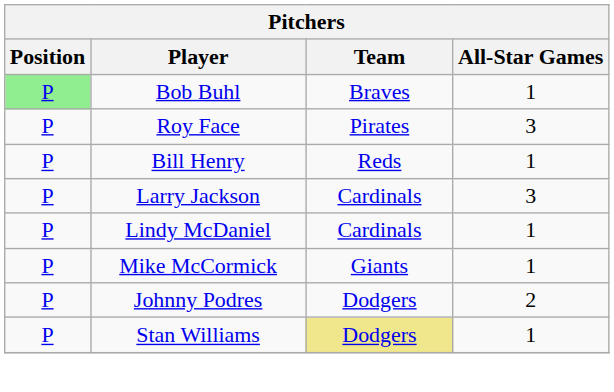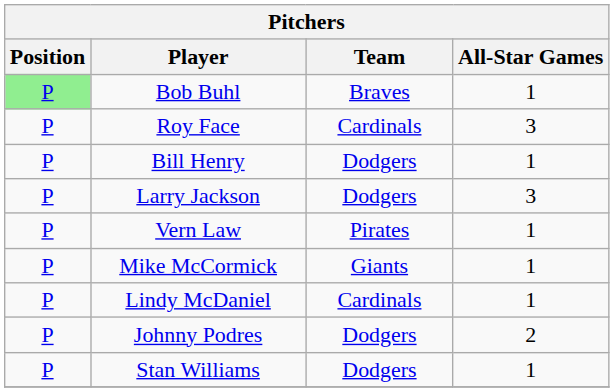Roy Face | Team: Pirates -> Cardinals
Bill Henry | Team: Reds -> Dodgers
Larry Jackson | Team: Cardinals -> Dodgers
+ row: P | Vern Law | Pirates | 1
rows swapped: Mike McCormick <-> Lindy McDaniel
Stan Williams | Team: khaki background -> no background
